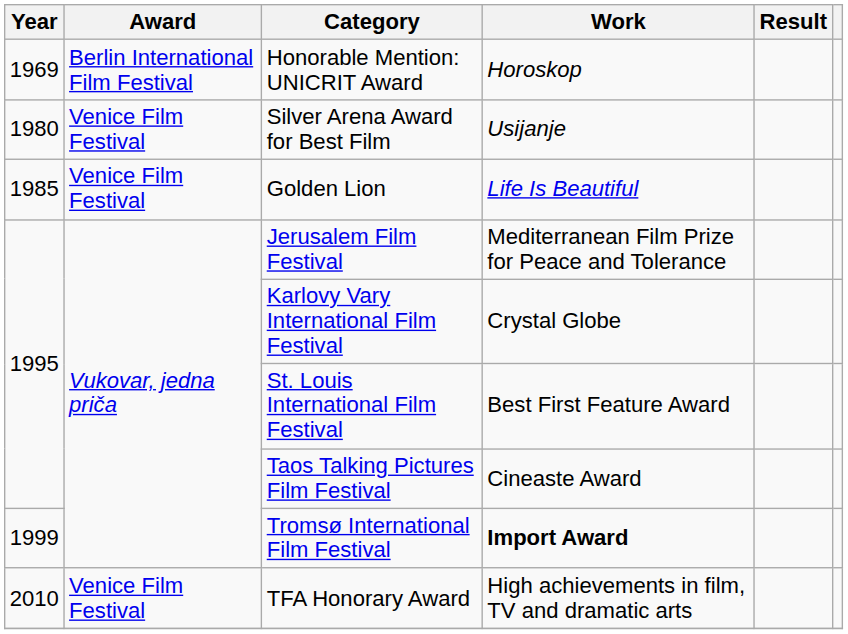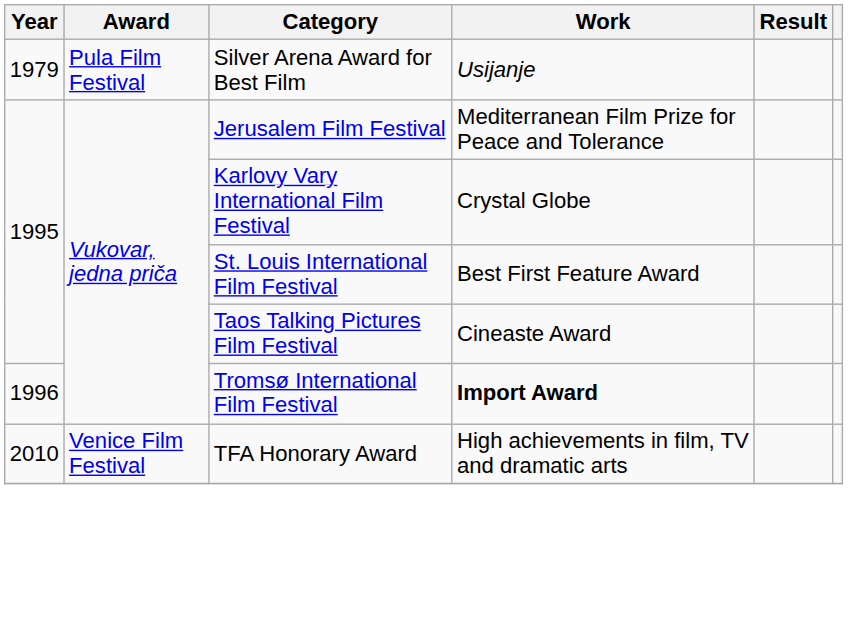- row: 1969 | Berlin International Film Festival | Honorable Mention: UNICRIT Award | Horoskop
Silver Arena Award for Best Film | Year: 1980 -> 1979
Silver Arena Award for Best Film | Award: Venice Film Festival -> Pula Film Festival
- row: 1985 | Venice Film Festival | Golden Lion | Life Is Beautiful
Tromsø International Film Festival | Year: 1999 -> 1996
